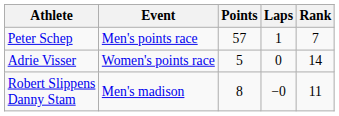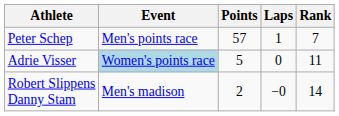Adrie Visser | Event: no background -> lightblue background
Adrie Visser | Rank: 14 -> 11
Robert Slippens Danny Stam | Points: 8 -> 2
Robert Slippens Danny Stam | Rank: 11 -> 14
